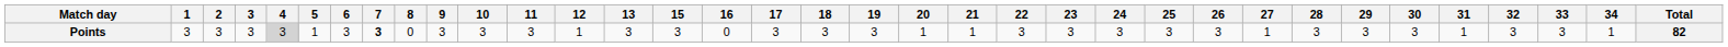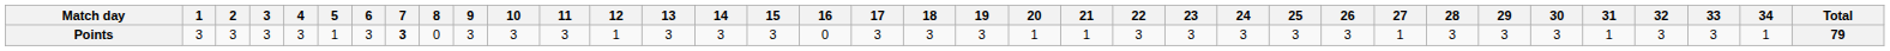+ column: 14 | 3
Points | 4: lightgrey background -> no background
Points | Total: 82 -> 79
